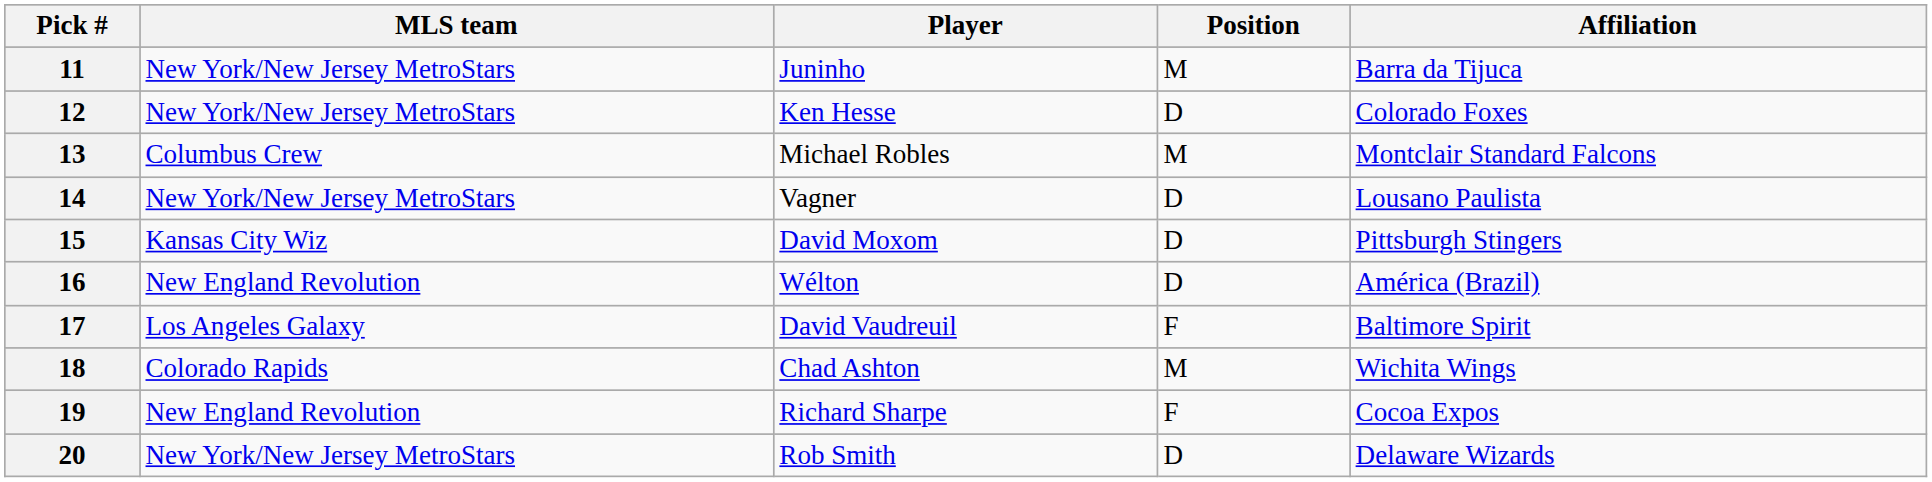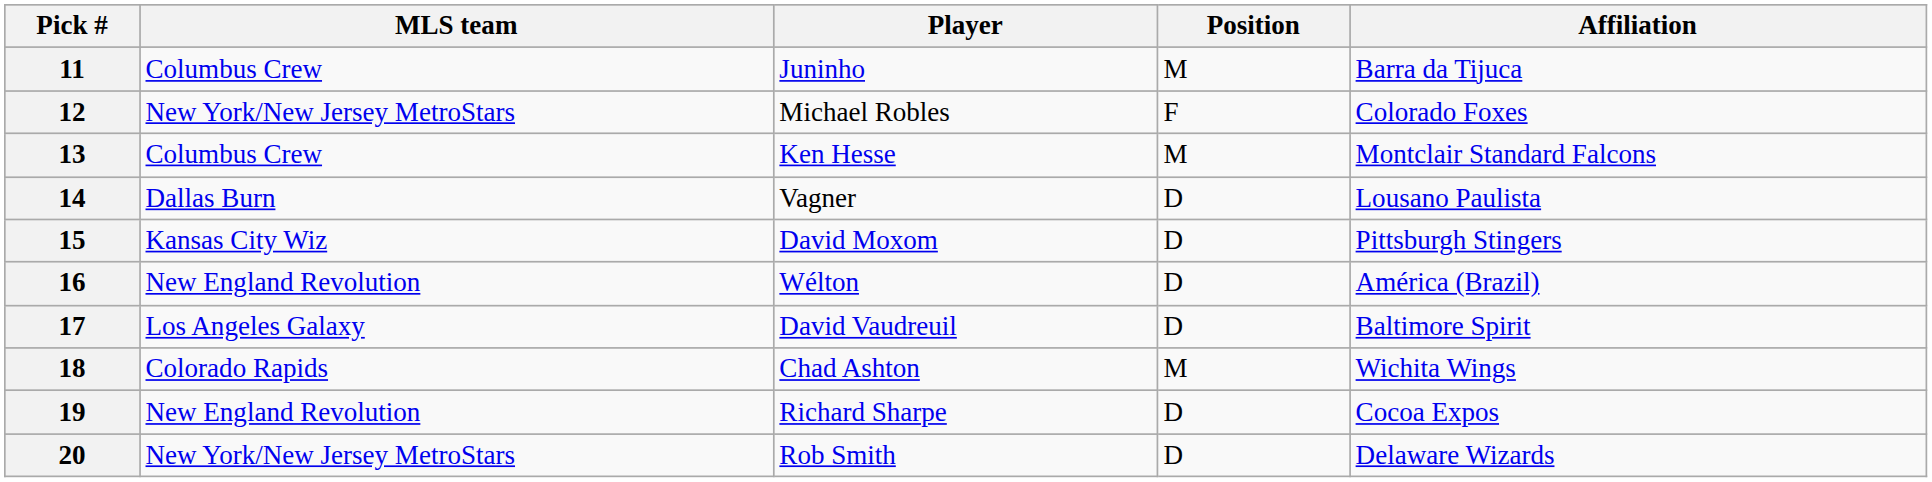11 | MLS team: New York/New Jersey MetroStars -> Columbus Crew
12 | Player: Ken Hesse -> Michael Robles
12 | Position: D -> F
13 | Player: Michael Robles -> Ken Hesse
14 | MLS team: New York/New Jersey MetroStars -> Dallas Burn
17 | Position: F -> D
19 | Position: F -> D
